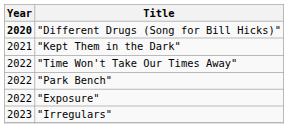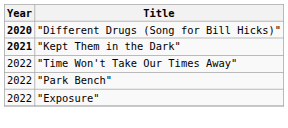"Kept Them in the Dark" | Year: normal -> bold
- row: 2023 | "Irregulars"
